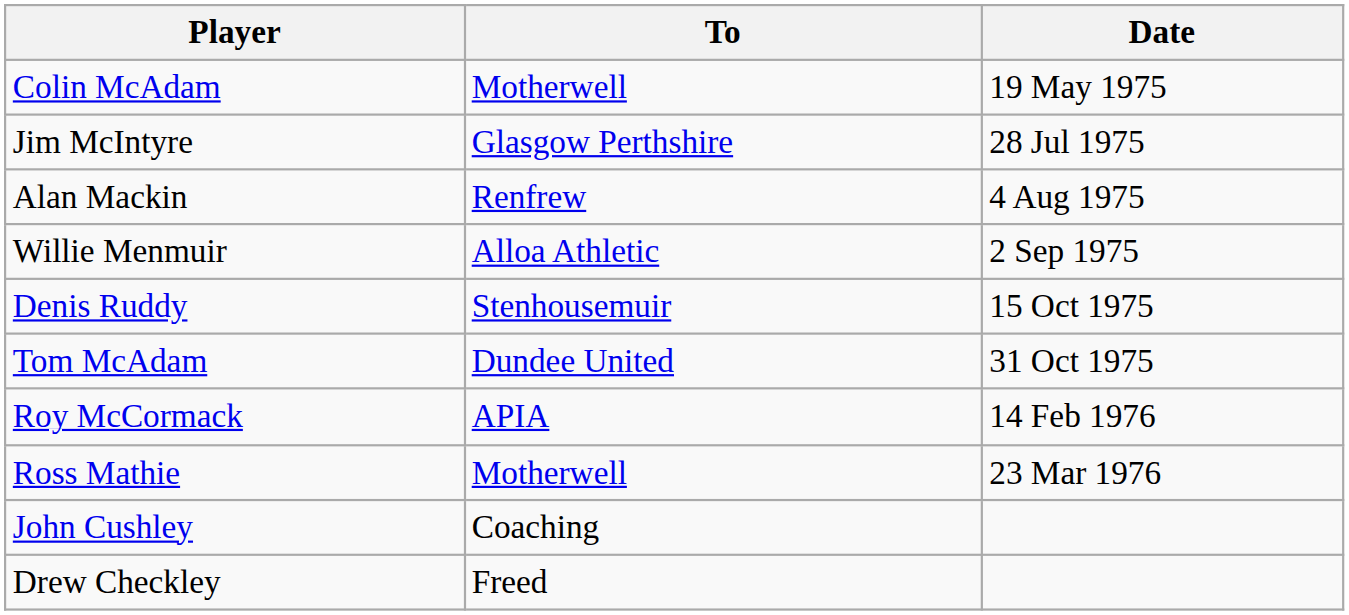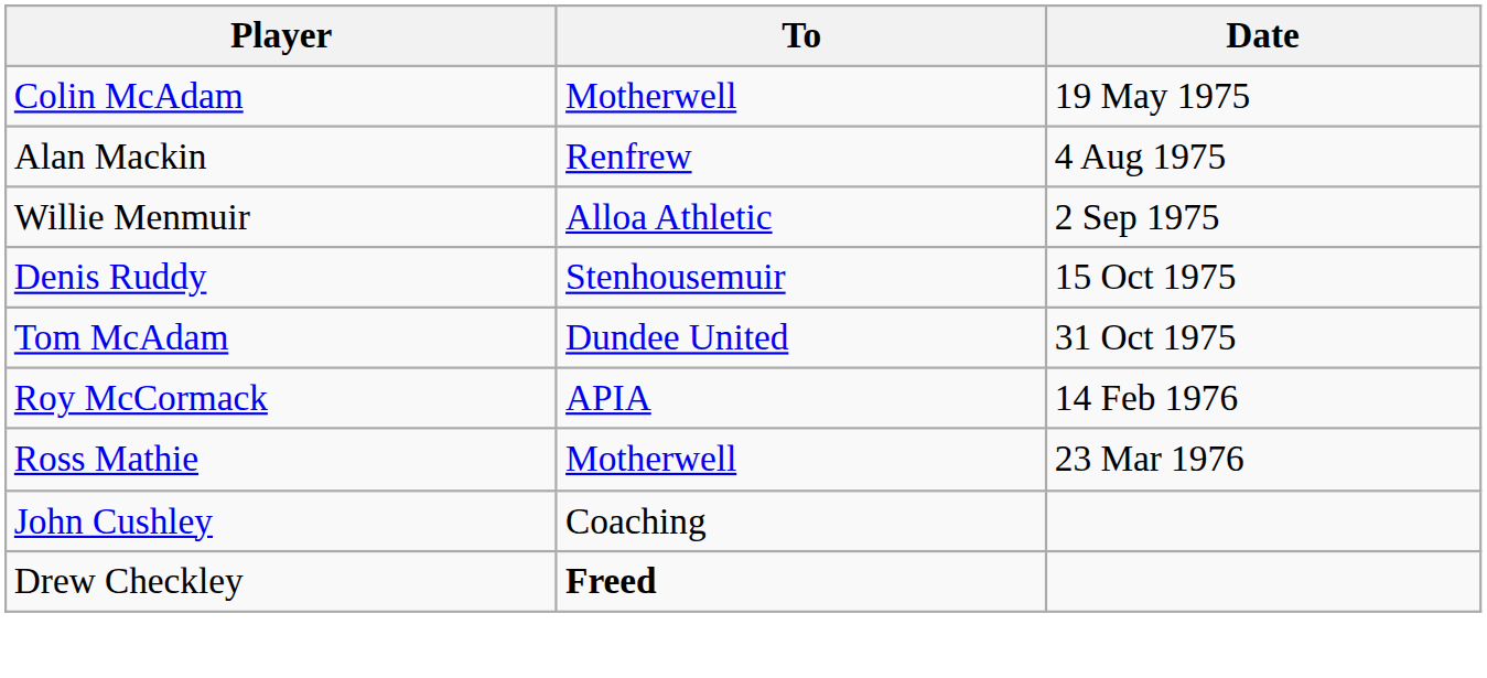- row: Jim McIntyre | Glasgow Perthshire | 28 Jul 1975
Drew Checkley | To: normal -> bold
